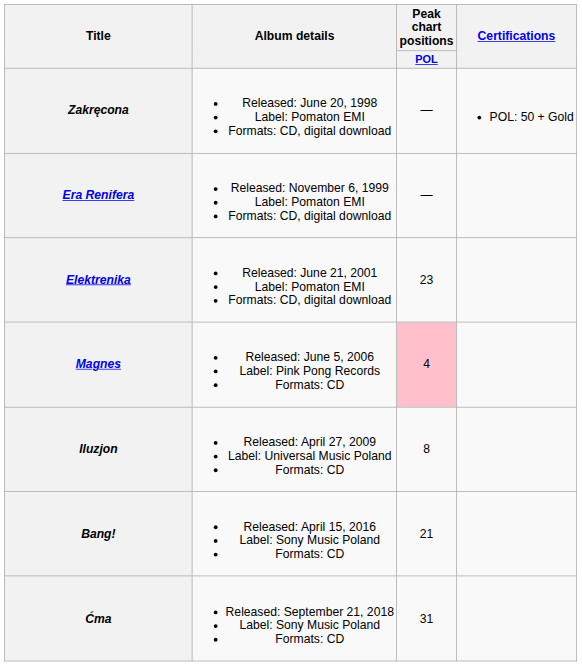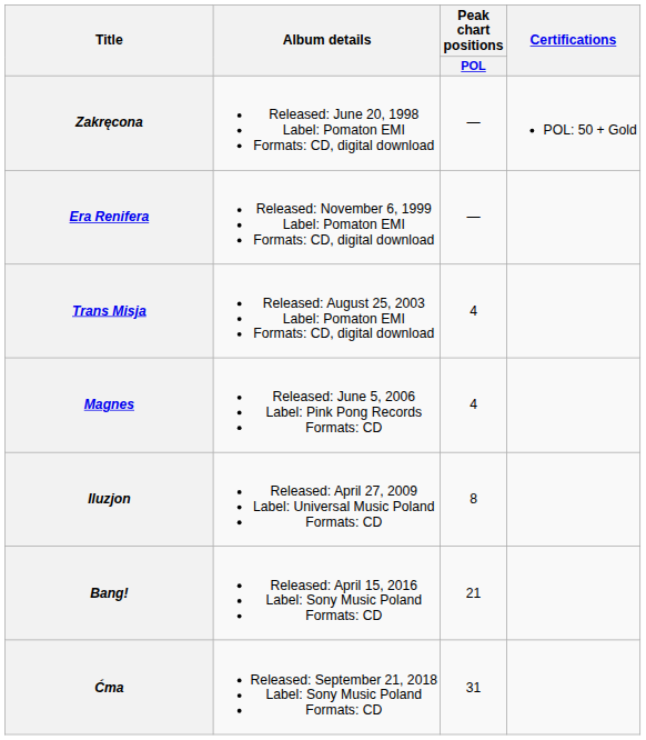- row: Elektrenika | Released: June 21, 2001 Label: Pomaton EMI Formats: CD, digital download | 23
+ row: Trans Misja | Released: August 25, 2003 Label: Pomaton EMI Formats: CD, digital download | 4
Magnes | Peak chart positions / POL: pink background -> no background
